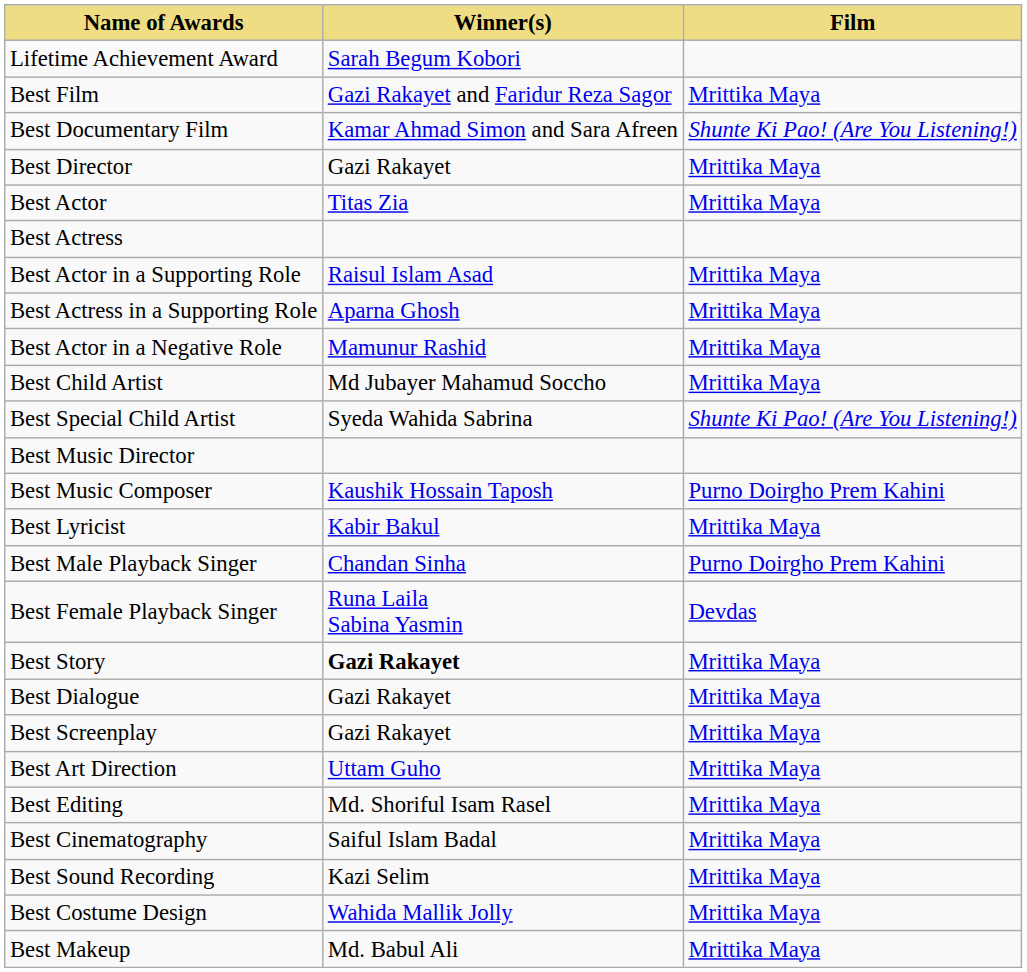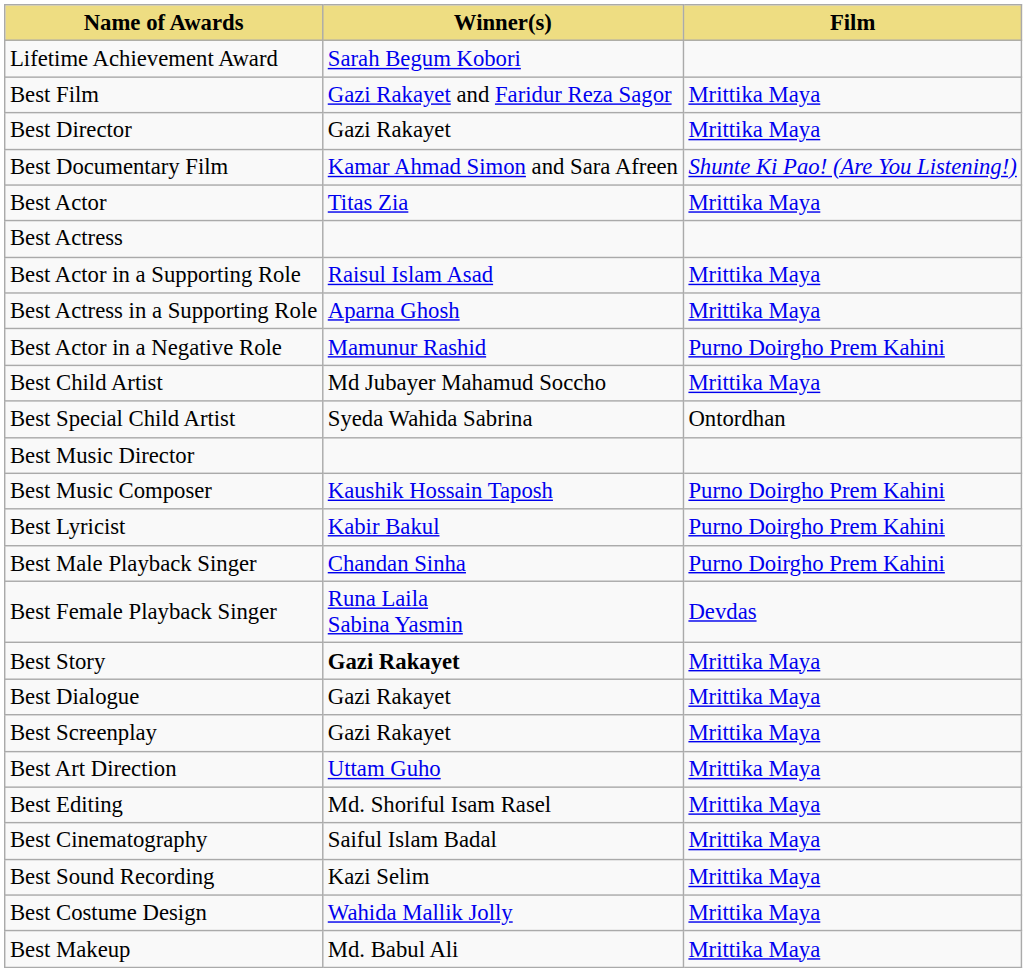rows swapped: Best Documentary Film <-> Best Director
Best Actor in a Negative Role | Film: Mrittika Maya -> Purno Doirgho Prem Kahini
Best Special Child Artist | Film: Shunte Ki Pao! (Are You Listening!) -> Ontordhan
Best Lyricist | Film: Mrittika Maya -> Purno Doirgho Prem Kahini
